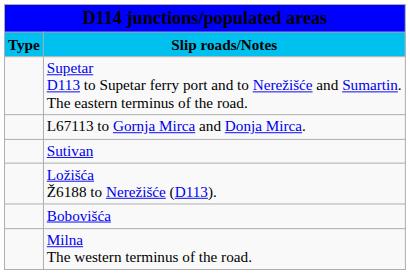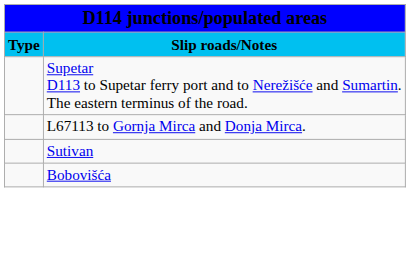- row: Ložišća Ž6188 to Nerežišće (D113).
- row: Milna The western terminus of the road.
